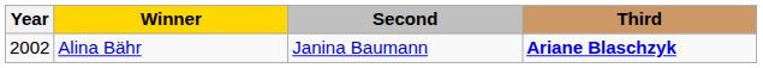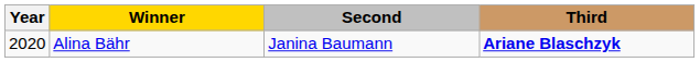Alina Bähr | Year: 2002 -> 2020
